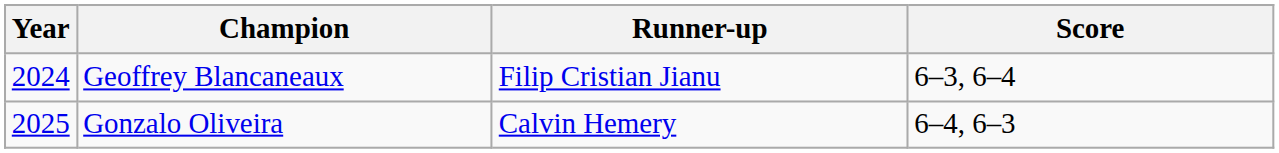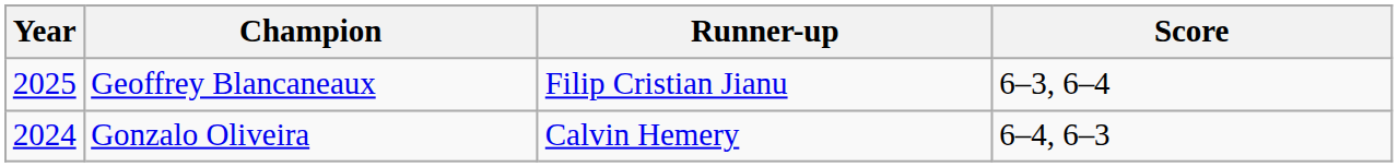Geoffrey Blancaneaux | Year: 2024 -> 2025
Gonzalo Oliveira | Year: 2025 -> 2024
